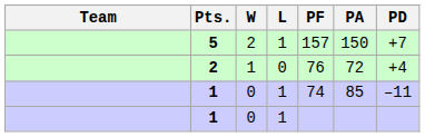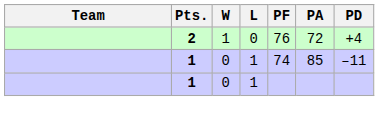- row: 5 | 2 | 1 | 157 | 150 | +7
